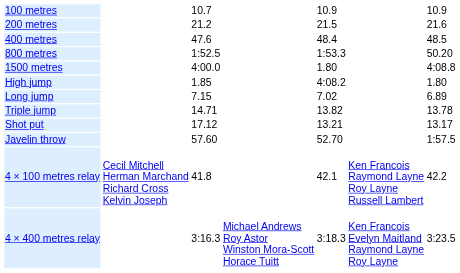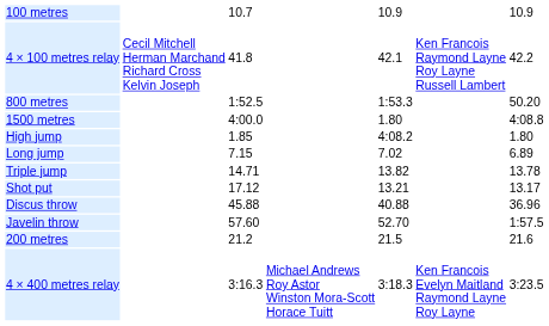rows swapped: 200 metres <-> 4 × 100 metres relay
- row: 400 metres | 47.6 | 48.4 | 48.5
+ row: Discus throw | 45.88 | 40.88 | 36.96
